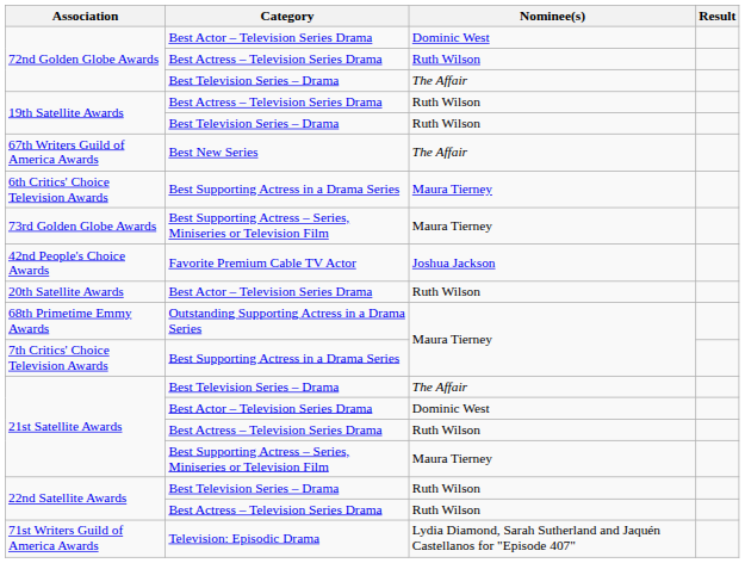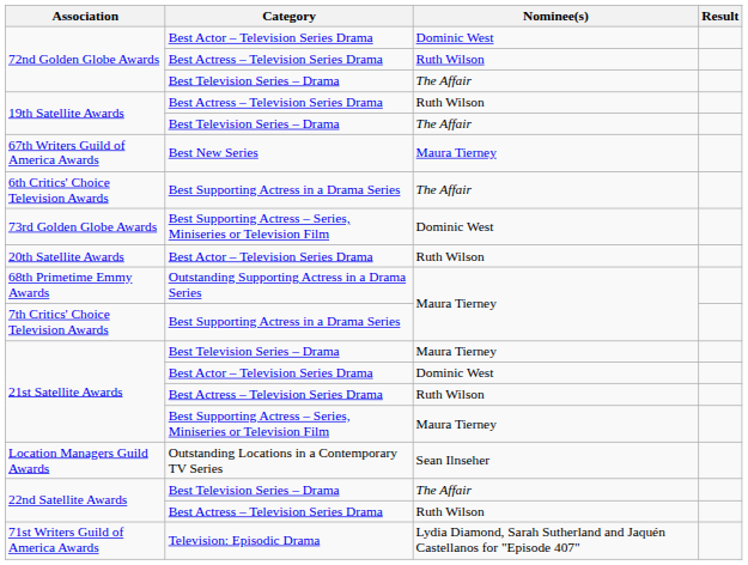19th Satellite Awards / Best Television Series – Drama | Nominee(s): Ruth Wilson -> The Affair
67th Writers Guild of America Awards | Nominee(s): The Affair -> Maura Tierney
6th Critics' Choice Television Awards | Nominee(s): Maura Tierney -> The Affair
73rd Golden Globe Awards | Nominee(s): Maura Tierney -> Dominic West
- row: 42nd People's Choice Awards | Favorite Premium Cable TV Actor | Joshua Jackson
21st Satellite Awards / Best Television Series – Drama | Nominee(s): The Affair -> Maura Tierney
+ row: Location Managers Guild Awards | Outstanding Locations in a Contemporary TV Series | Sean Ilnseher
22nd Satellite Awards / Best Television Series – Drama | Nominee(s): Ruth Wilson -> The Affair
